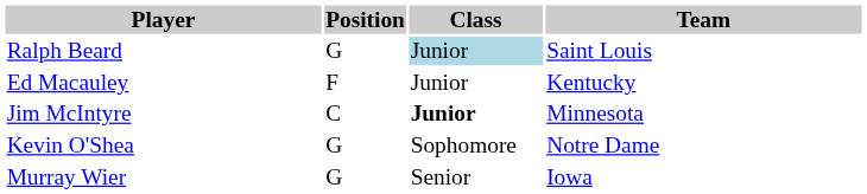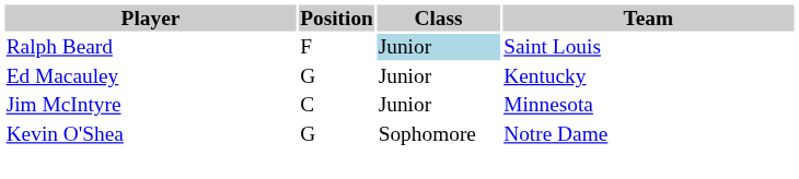Ralph Beard | Position: G -> F
Ed Macauley | Position: F -> G
Jim McIntyre | Class: bold -> normal
- row: Murray Wier | G | Senior | Iowa
